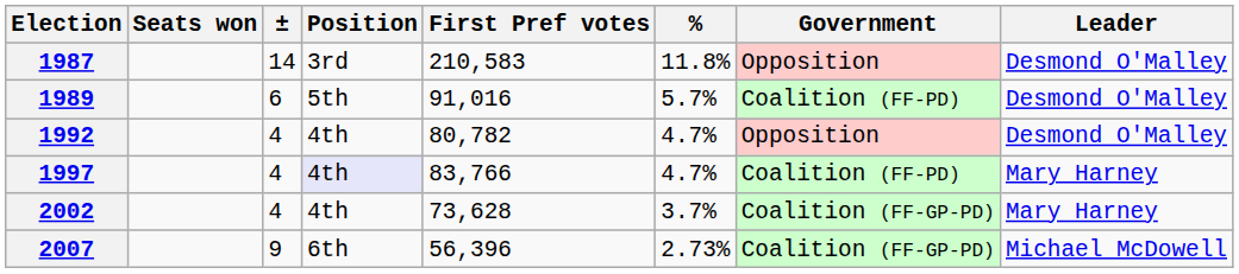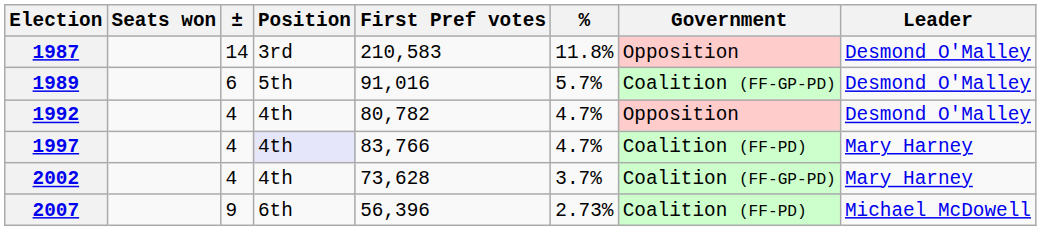1989 | Government: Coalition (FF-PD) -> Coalition (FF-GP-PD)
2007 | Government: Coalition (FF-GP-PD) -> Coalition (FF-PD)
